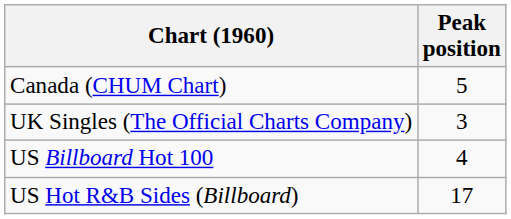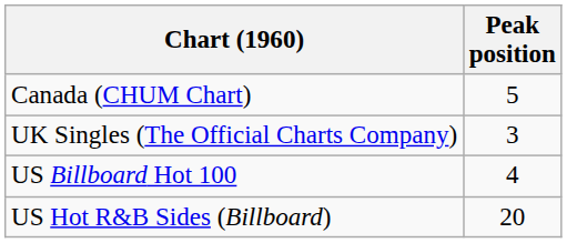US Hot R&B Sides (Billboard) | Peak position: 17 -> 20
